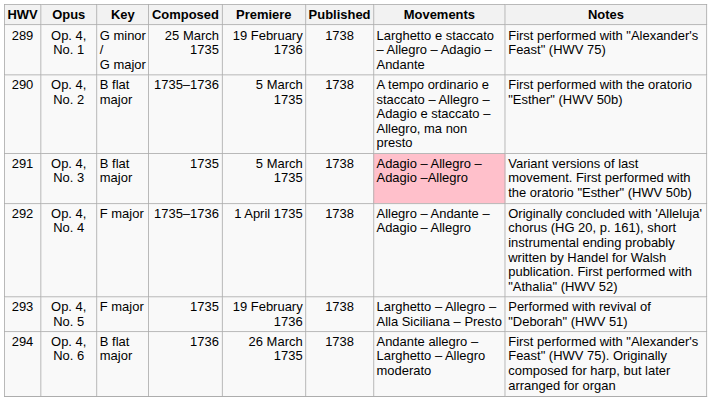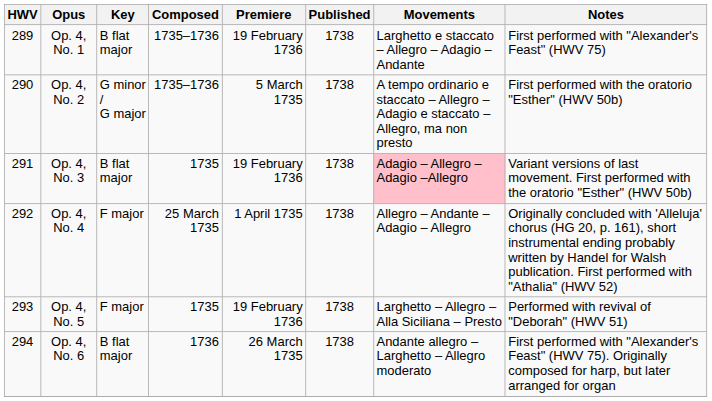Op. 4, No. 1 | Key: G minor / G major -> B flat major
Op. 4, No. 1 | Composed: 25 March 1735 -> 1735–1736
Op. 4, No. 2 | Key: B flat major -> G minor / G major
Op. 4, No. 3 | Premiere: 5 March 1735 -> 19 February 1736
Op. 4, No. 4 | Composed: 1735–1736 -> 25 March 1735
